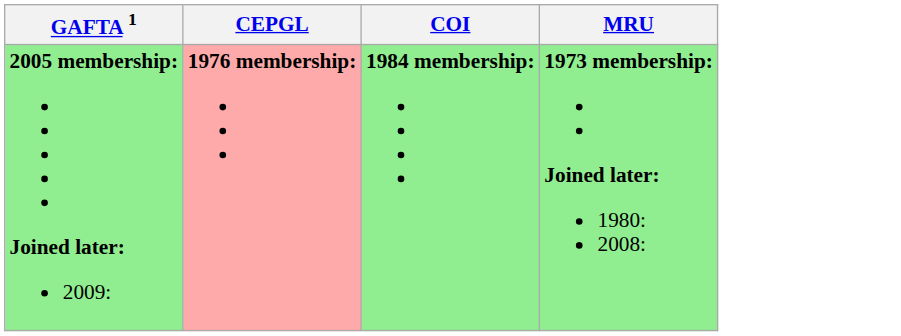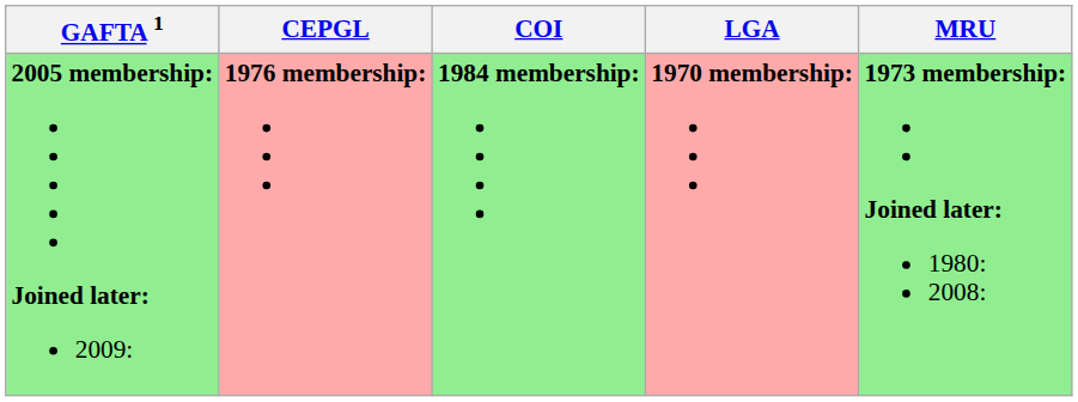+ column: LGA | 1970 membership:
